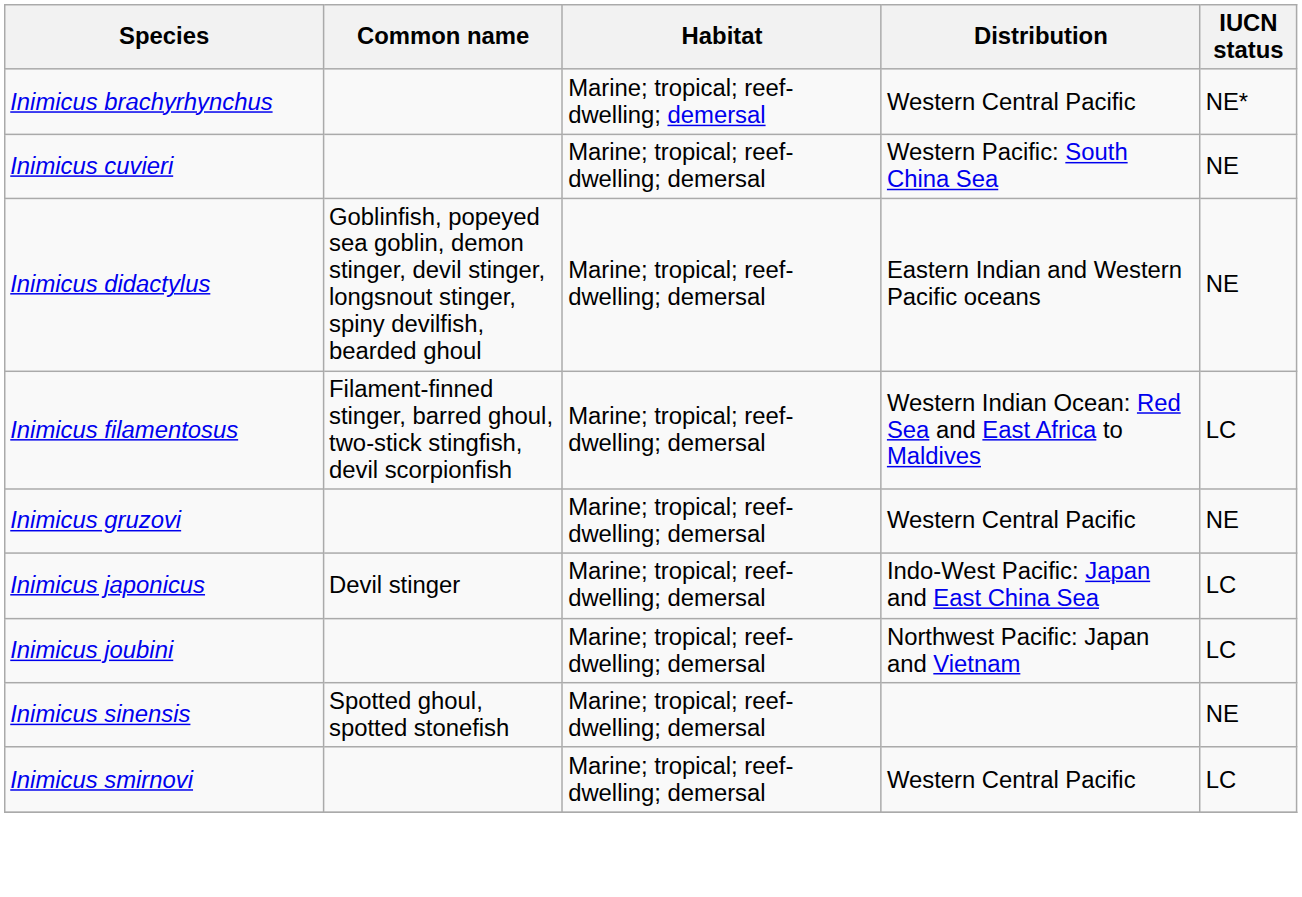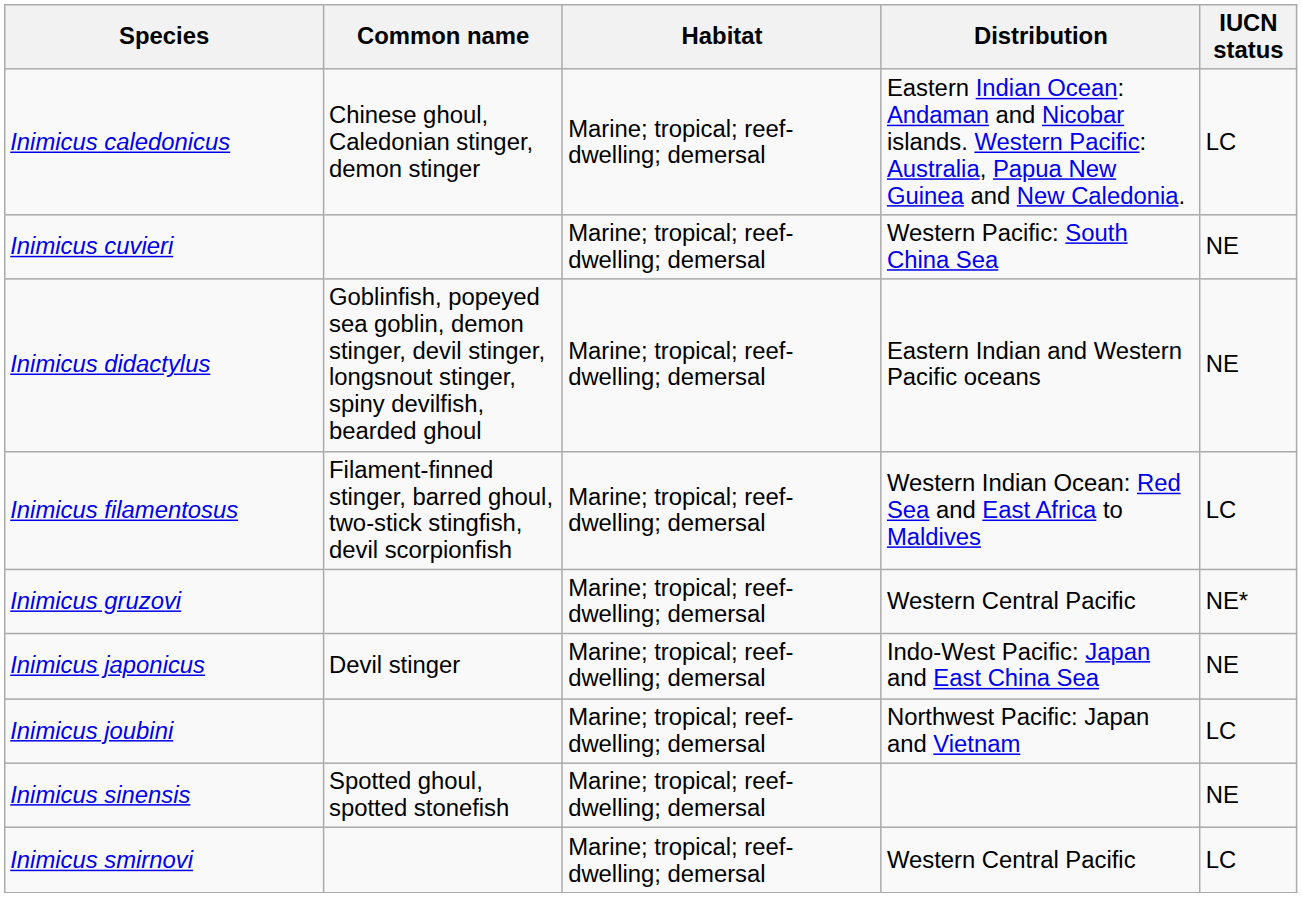- row: Inimicus brachyrhynchus | Marine; tropical; reef-dwelling; demersal | Western Central Pacific | NE*
+ row: Inimicus caledonicus | Chinese ghoul, Caledonian stinger, demon stinger | Marine; tropical; reef-dwelling; demersal | Eastern Indian Ocean: Andaman and Nicobar islands. Western Pacific: Australia, Papua New Guinea and New Caledonia. | LC
Inimicus gruzovi | IUCN status: NE -> NE*
Inimicus japonicus | IUCN status: LC -> NE
